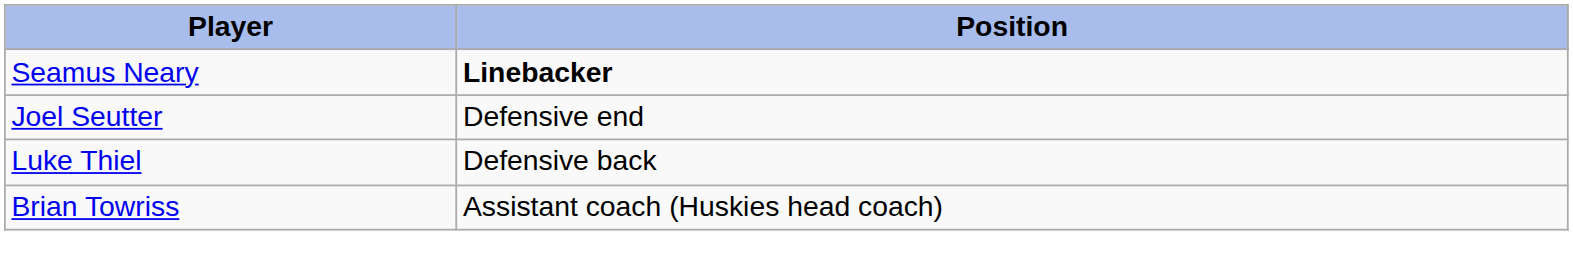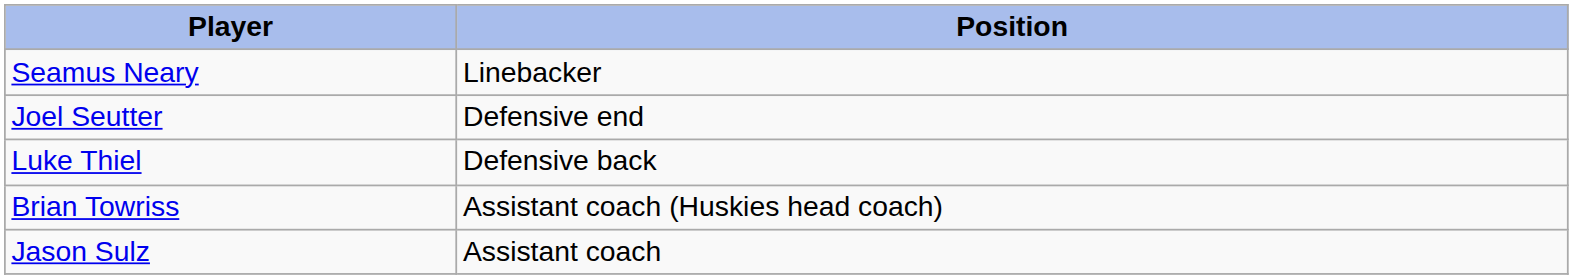Seamus Neary | Position: bold -> normal
+ row: Jason Sulz | Assistant coach
